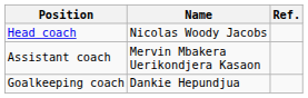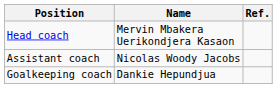Head coach | Name: Nicolas Woody Jacobs -> Mervin Mbakera Uerikondjera Kasaon
Assistant coach | Name: Mervin Mbakera Uerikondjera Kasaon -> Nicolas Woody Jacobs
